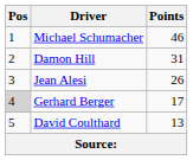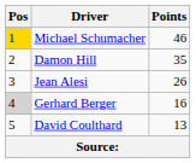Michael Schumacher | Pos: no background -> gold background
Damon Hill | Points: 31 -> 35
Gerhard Berger | Points: 17 -> 16
